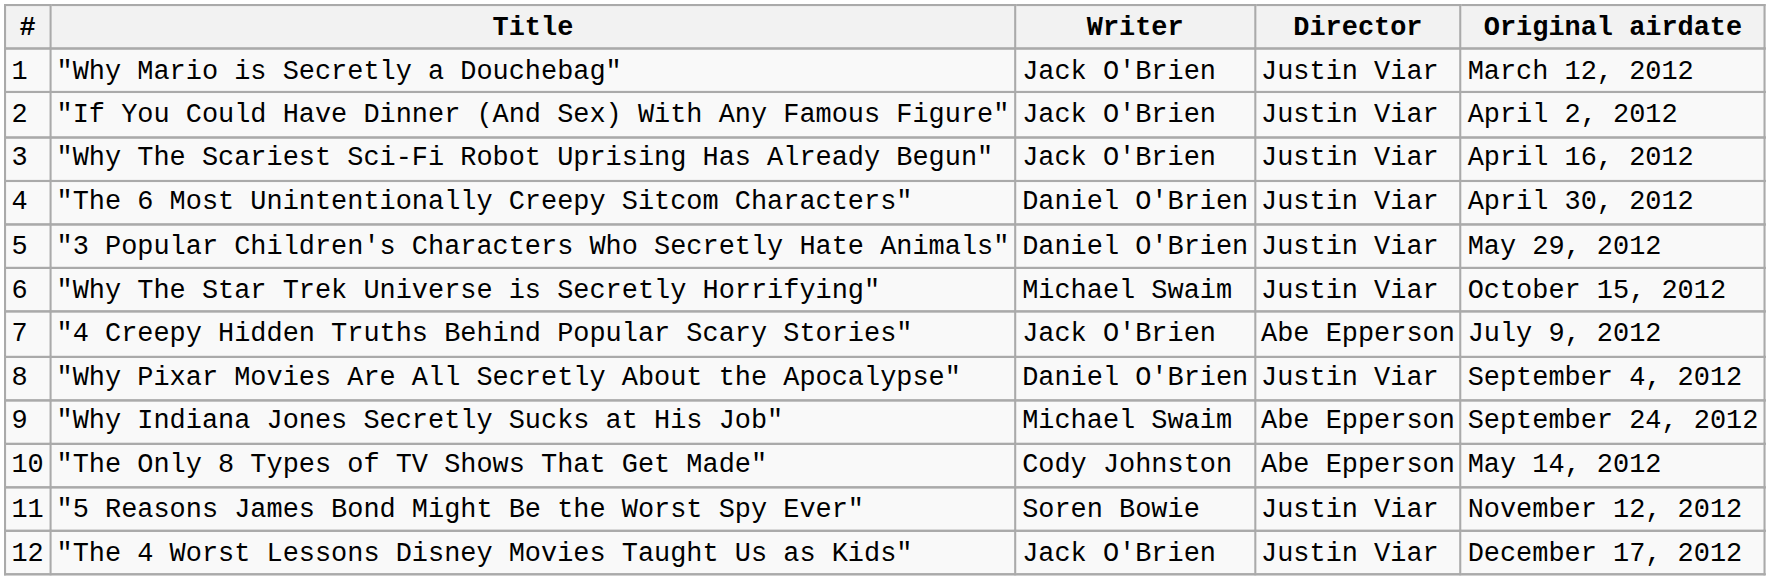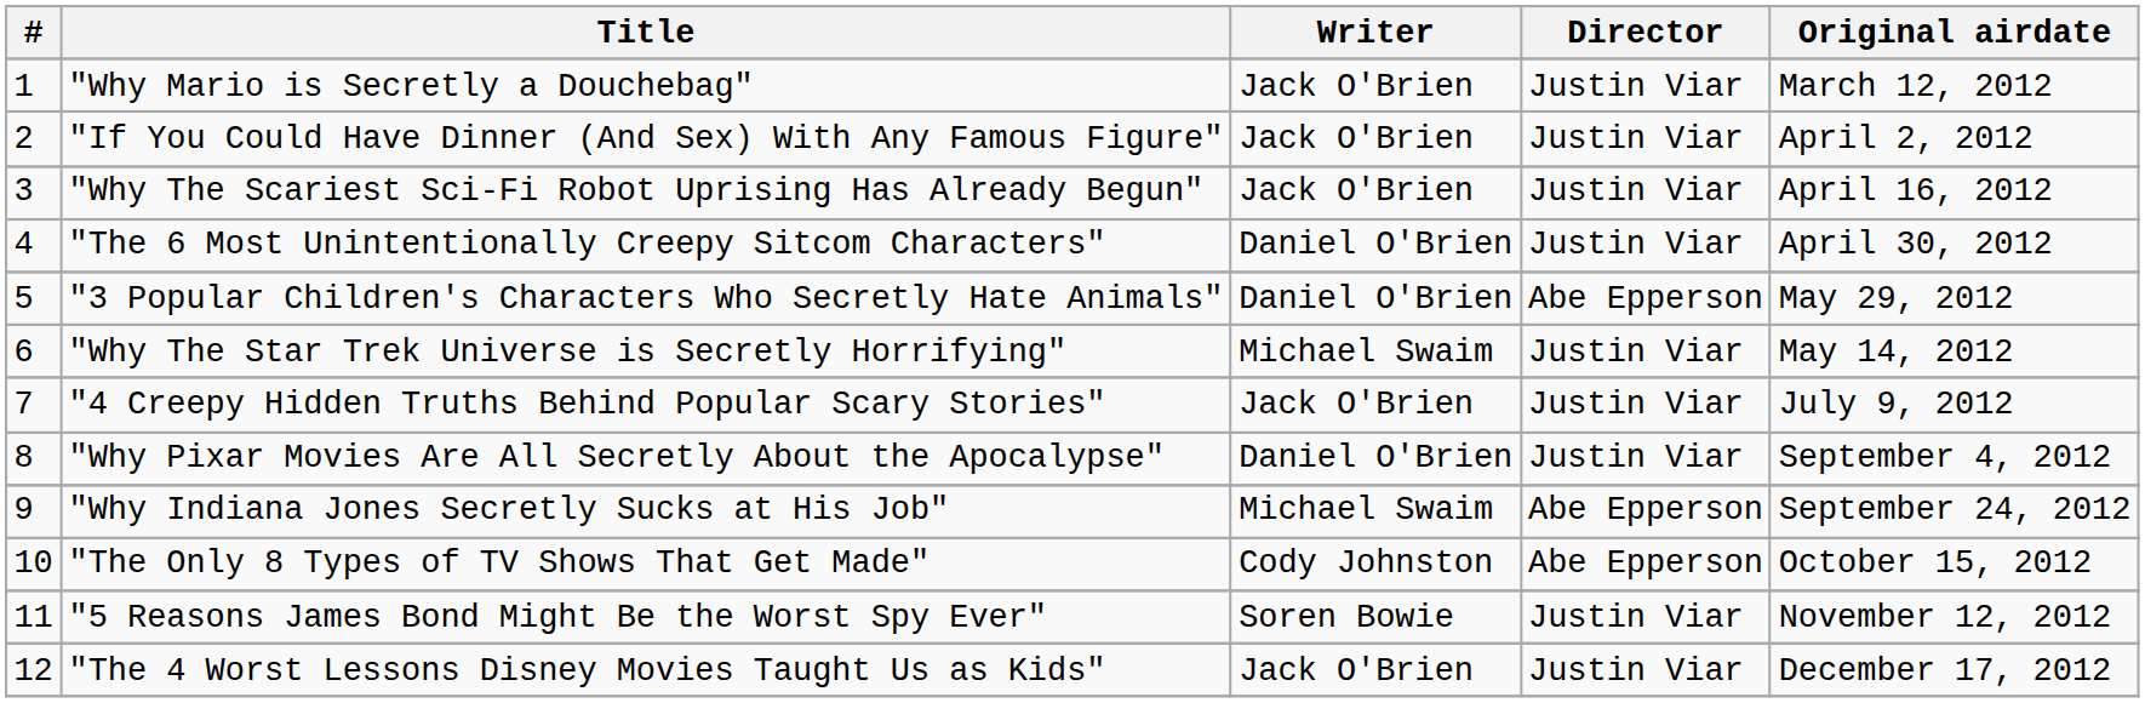"3 Popular Children's Characters Who Secretly Hate Animals" | Director: Justin Viar -> Abe Epperson
"Why The Star Trek Universe is Secretly Horrifying" | Original airdate: October 15, 2012 -> May 14, 2012
"4 Creepy Hidden Truths Behind Popular Scary Stories" | Director: Abe Epperson -> Justin Viar
"The Only 8 Types of TV Shows That Get Made" | Original airdate: May 14, 2012 -> October 15, 2012
